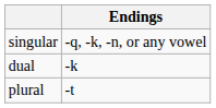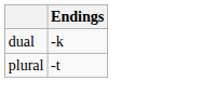- row: singular | -q, -k, -n, or any vowel
